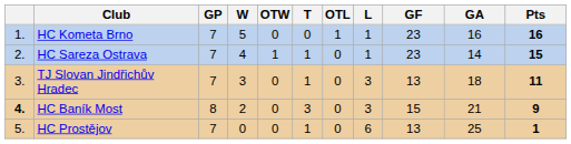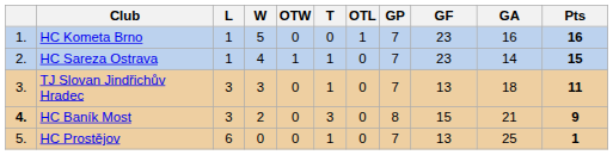columns swapped: GP <-> L
